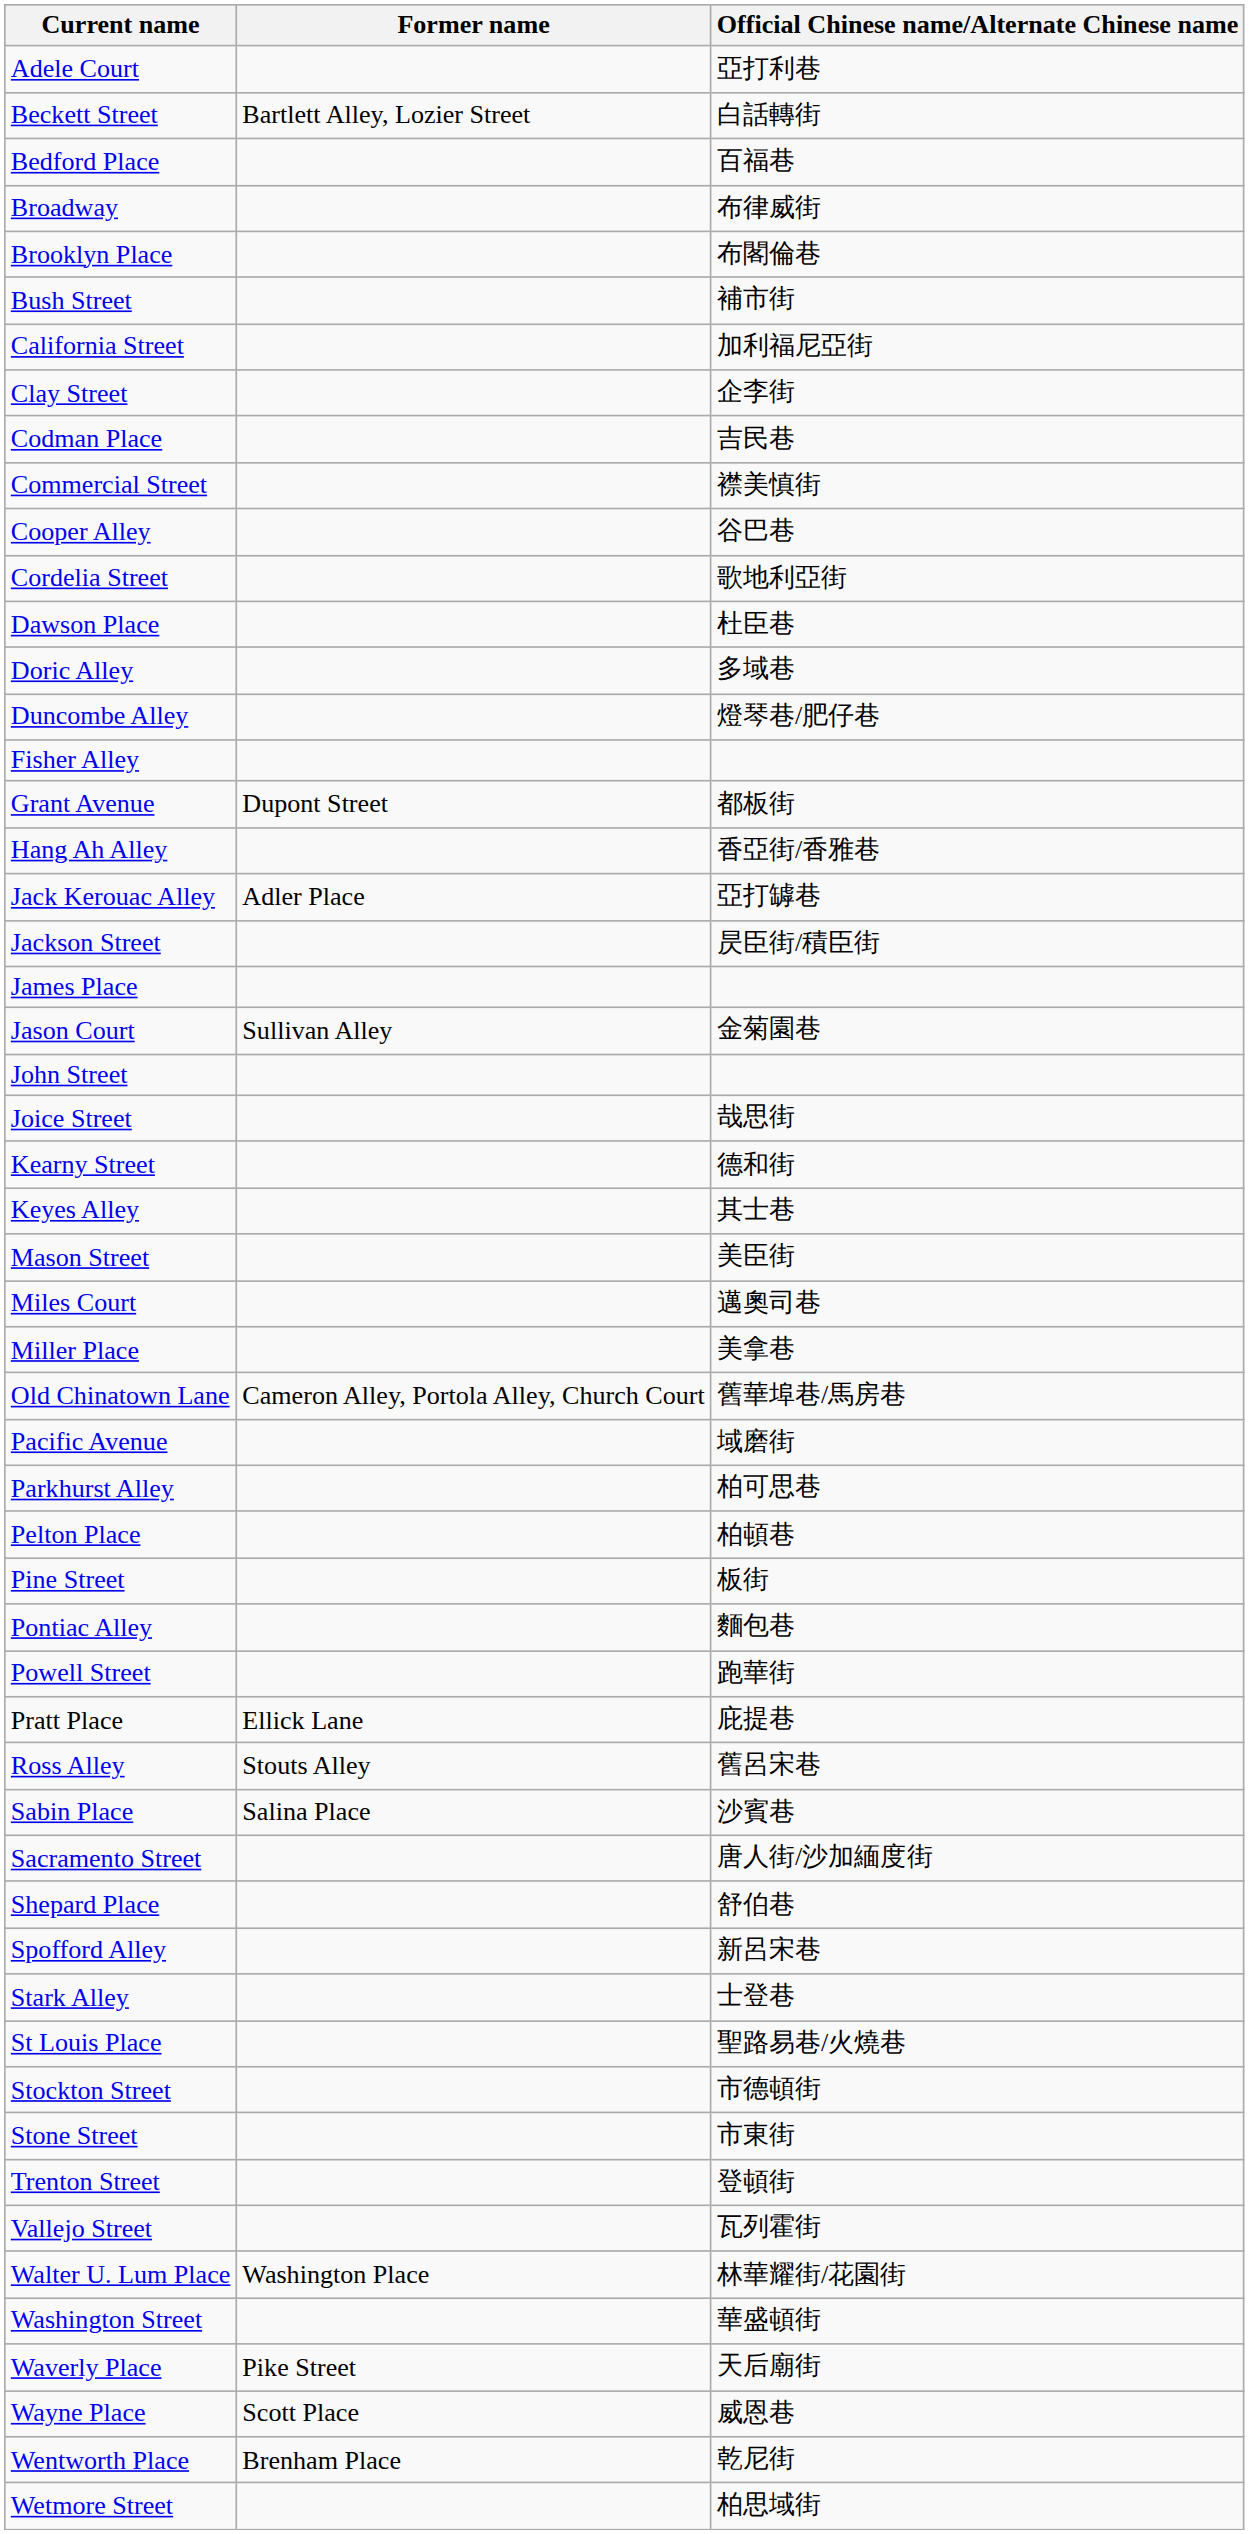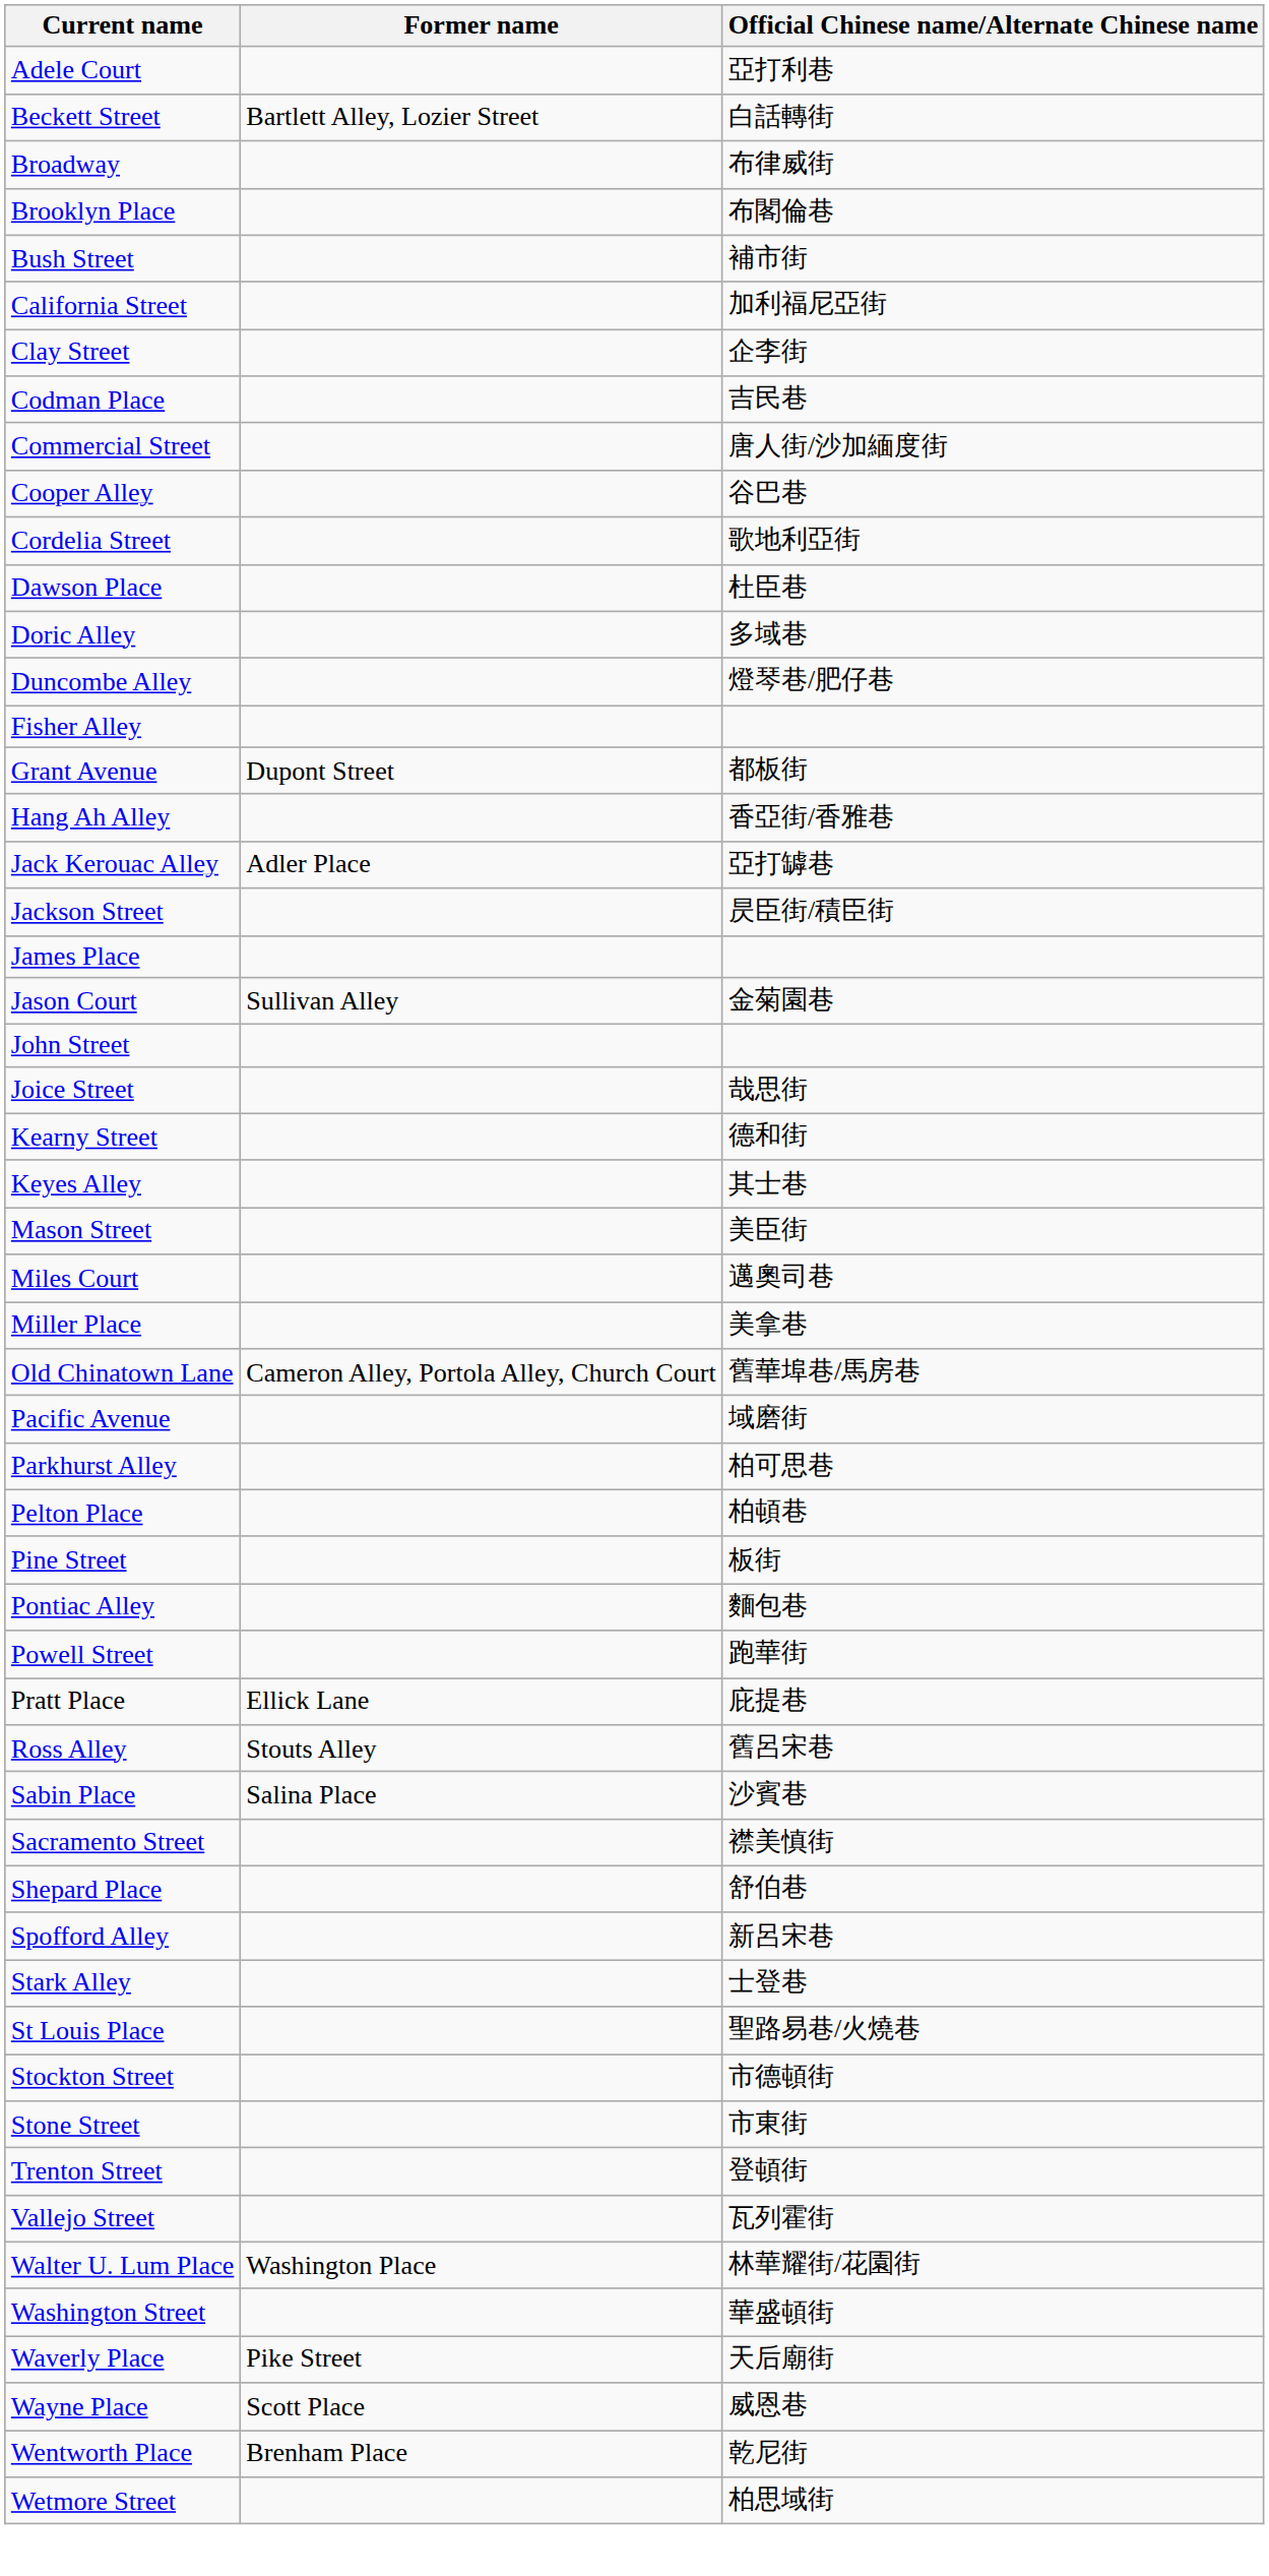- row: Bedford Place | 百福巷
Commercial Street | Official Chinese name/Alternate Chinese name: 襟美慎街 -> 唐人街/沙加緬度街
Sacramento Street | Official Chinese name/Alternate Chinese name: 唐人街/沙加緬度街 -> 襟美慎街
